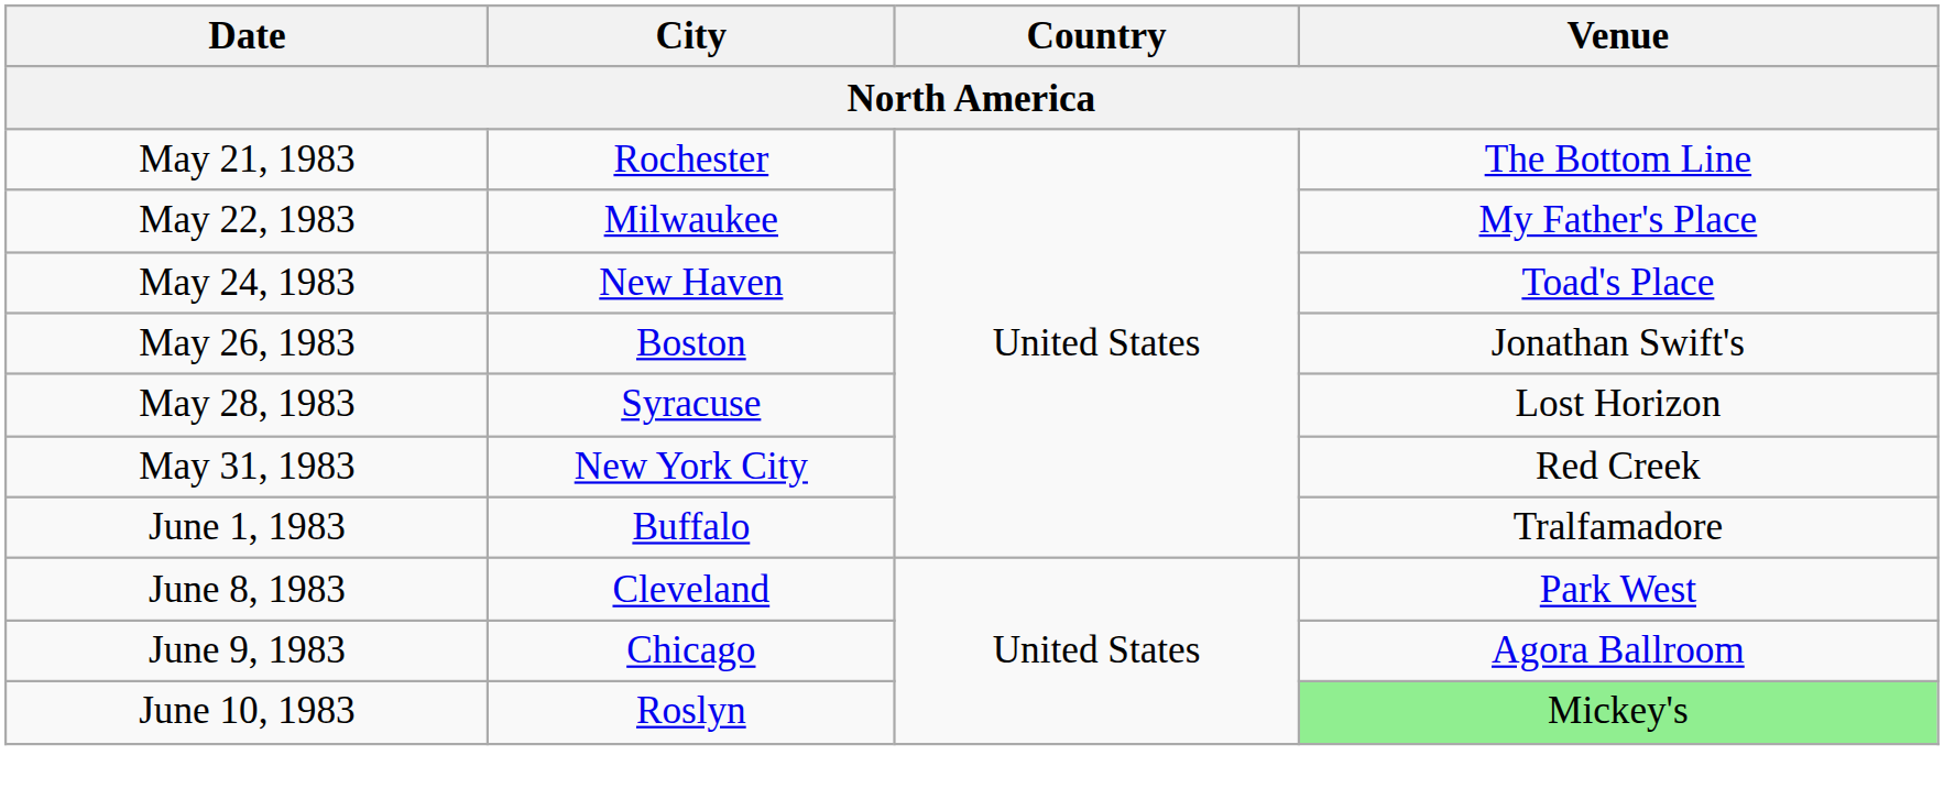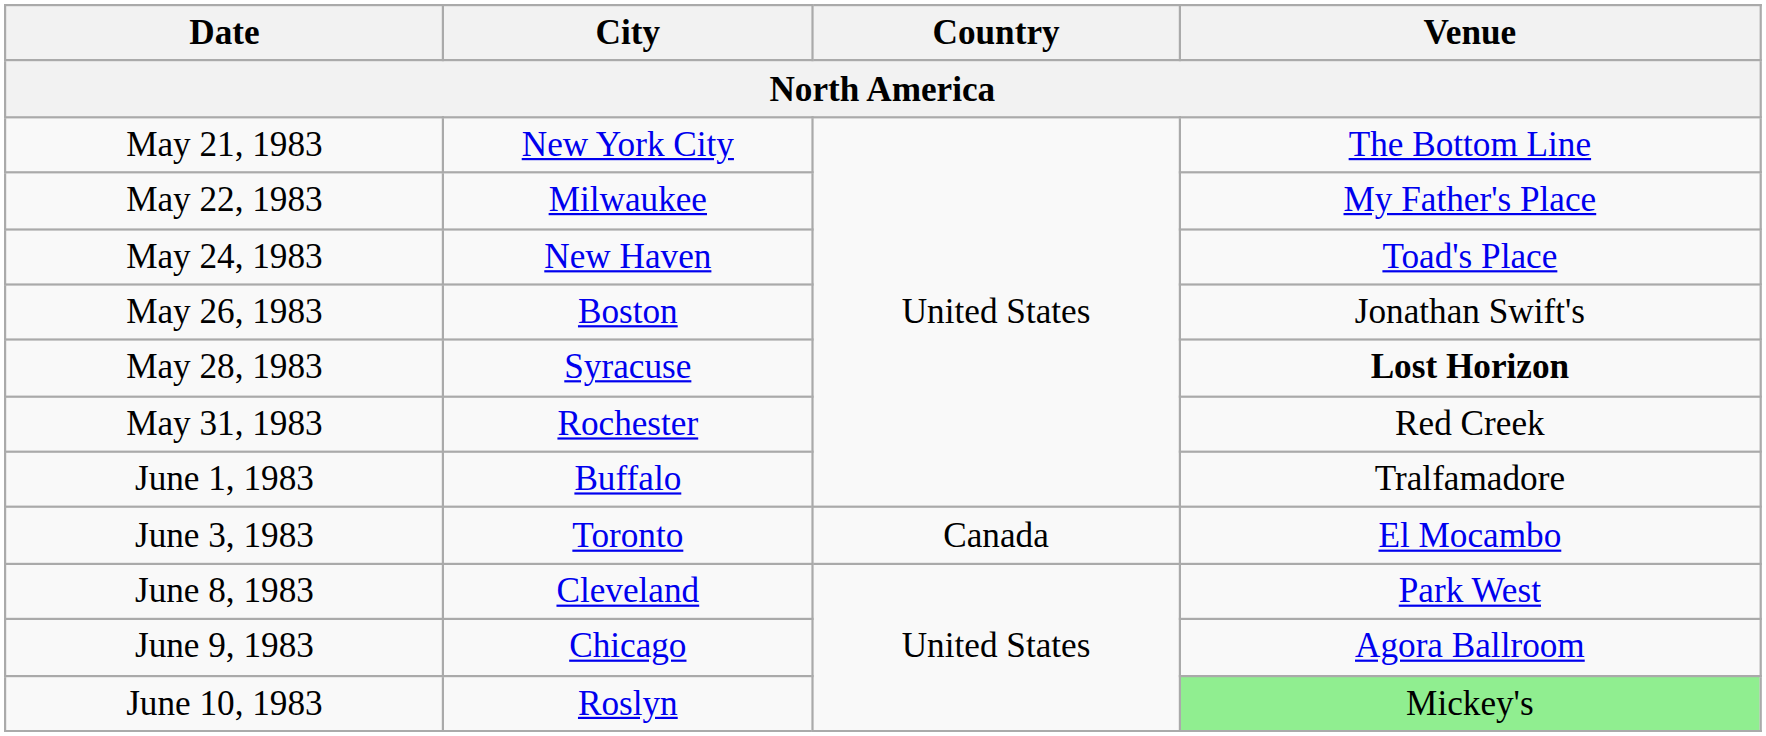May 21, 1983 | City: Rochester -> New York City
May 28, 1983 | Venue: normal -> bold
May 31, 1983 | City: New York City -> Rochester
+ row: June 3, 1983 | Toronto | Canada | El Mocambo
